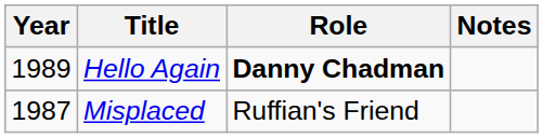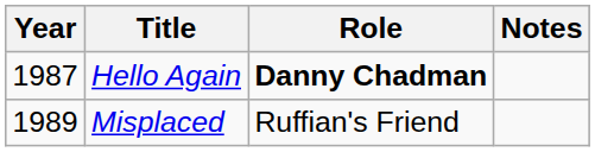Hello Again | Year: 1989 -> 1987
Misplaced | Year: 1987 -> 1989
